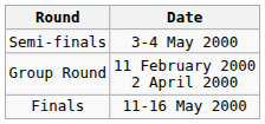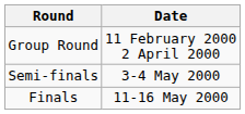rows swapped: Group Round <-> Semi-finals
